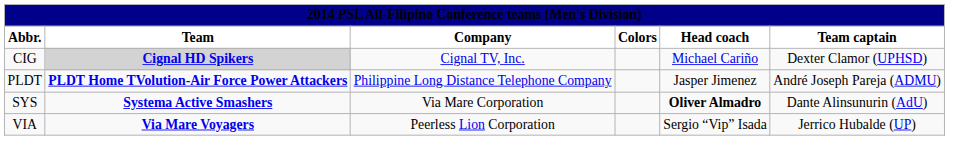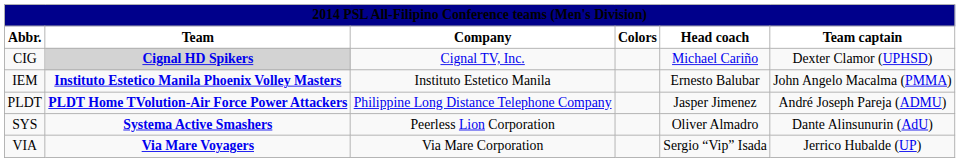+ row: IEM | Instituto Estetico Manila Phoenix Volley Masters | Instituto Estetico Manila | Ernesto Balubar | John Angelo Macalma (PMMA)
SYS | Company: Via Mare Corporation -> Peerless Lion Corporation
SYS | Head coach: bold -> normal
VIA | Company: Peerless Lion Corporation -> Via Mare Corporation
